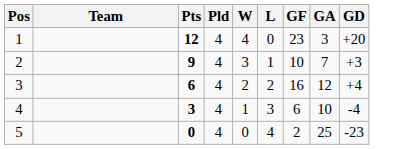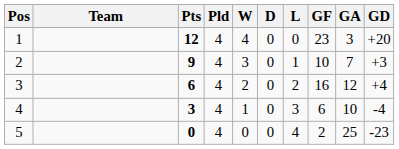+ column: D | 0 | 0 | 0 | 0 | 0
